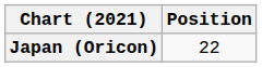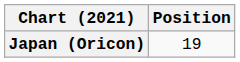Japan (Oricon) | Position: 22 -> 19
